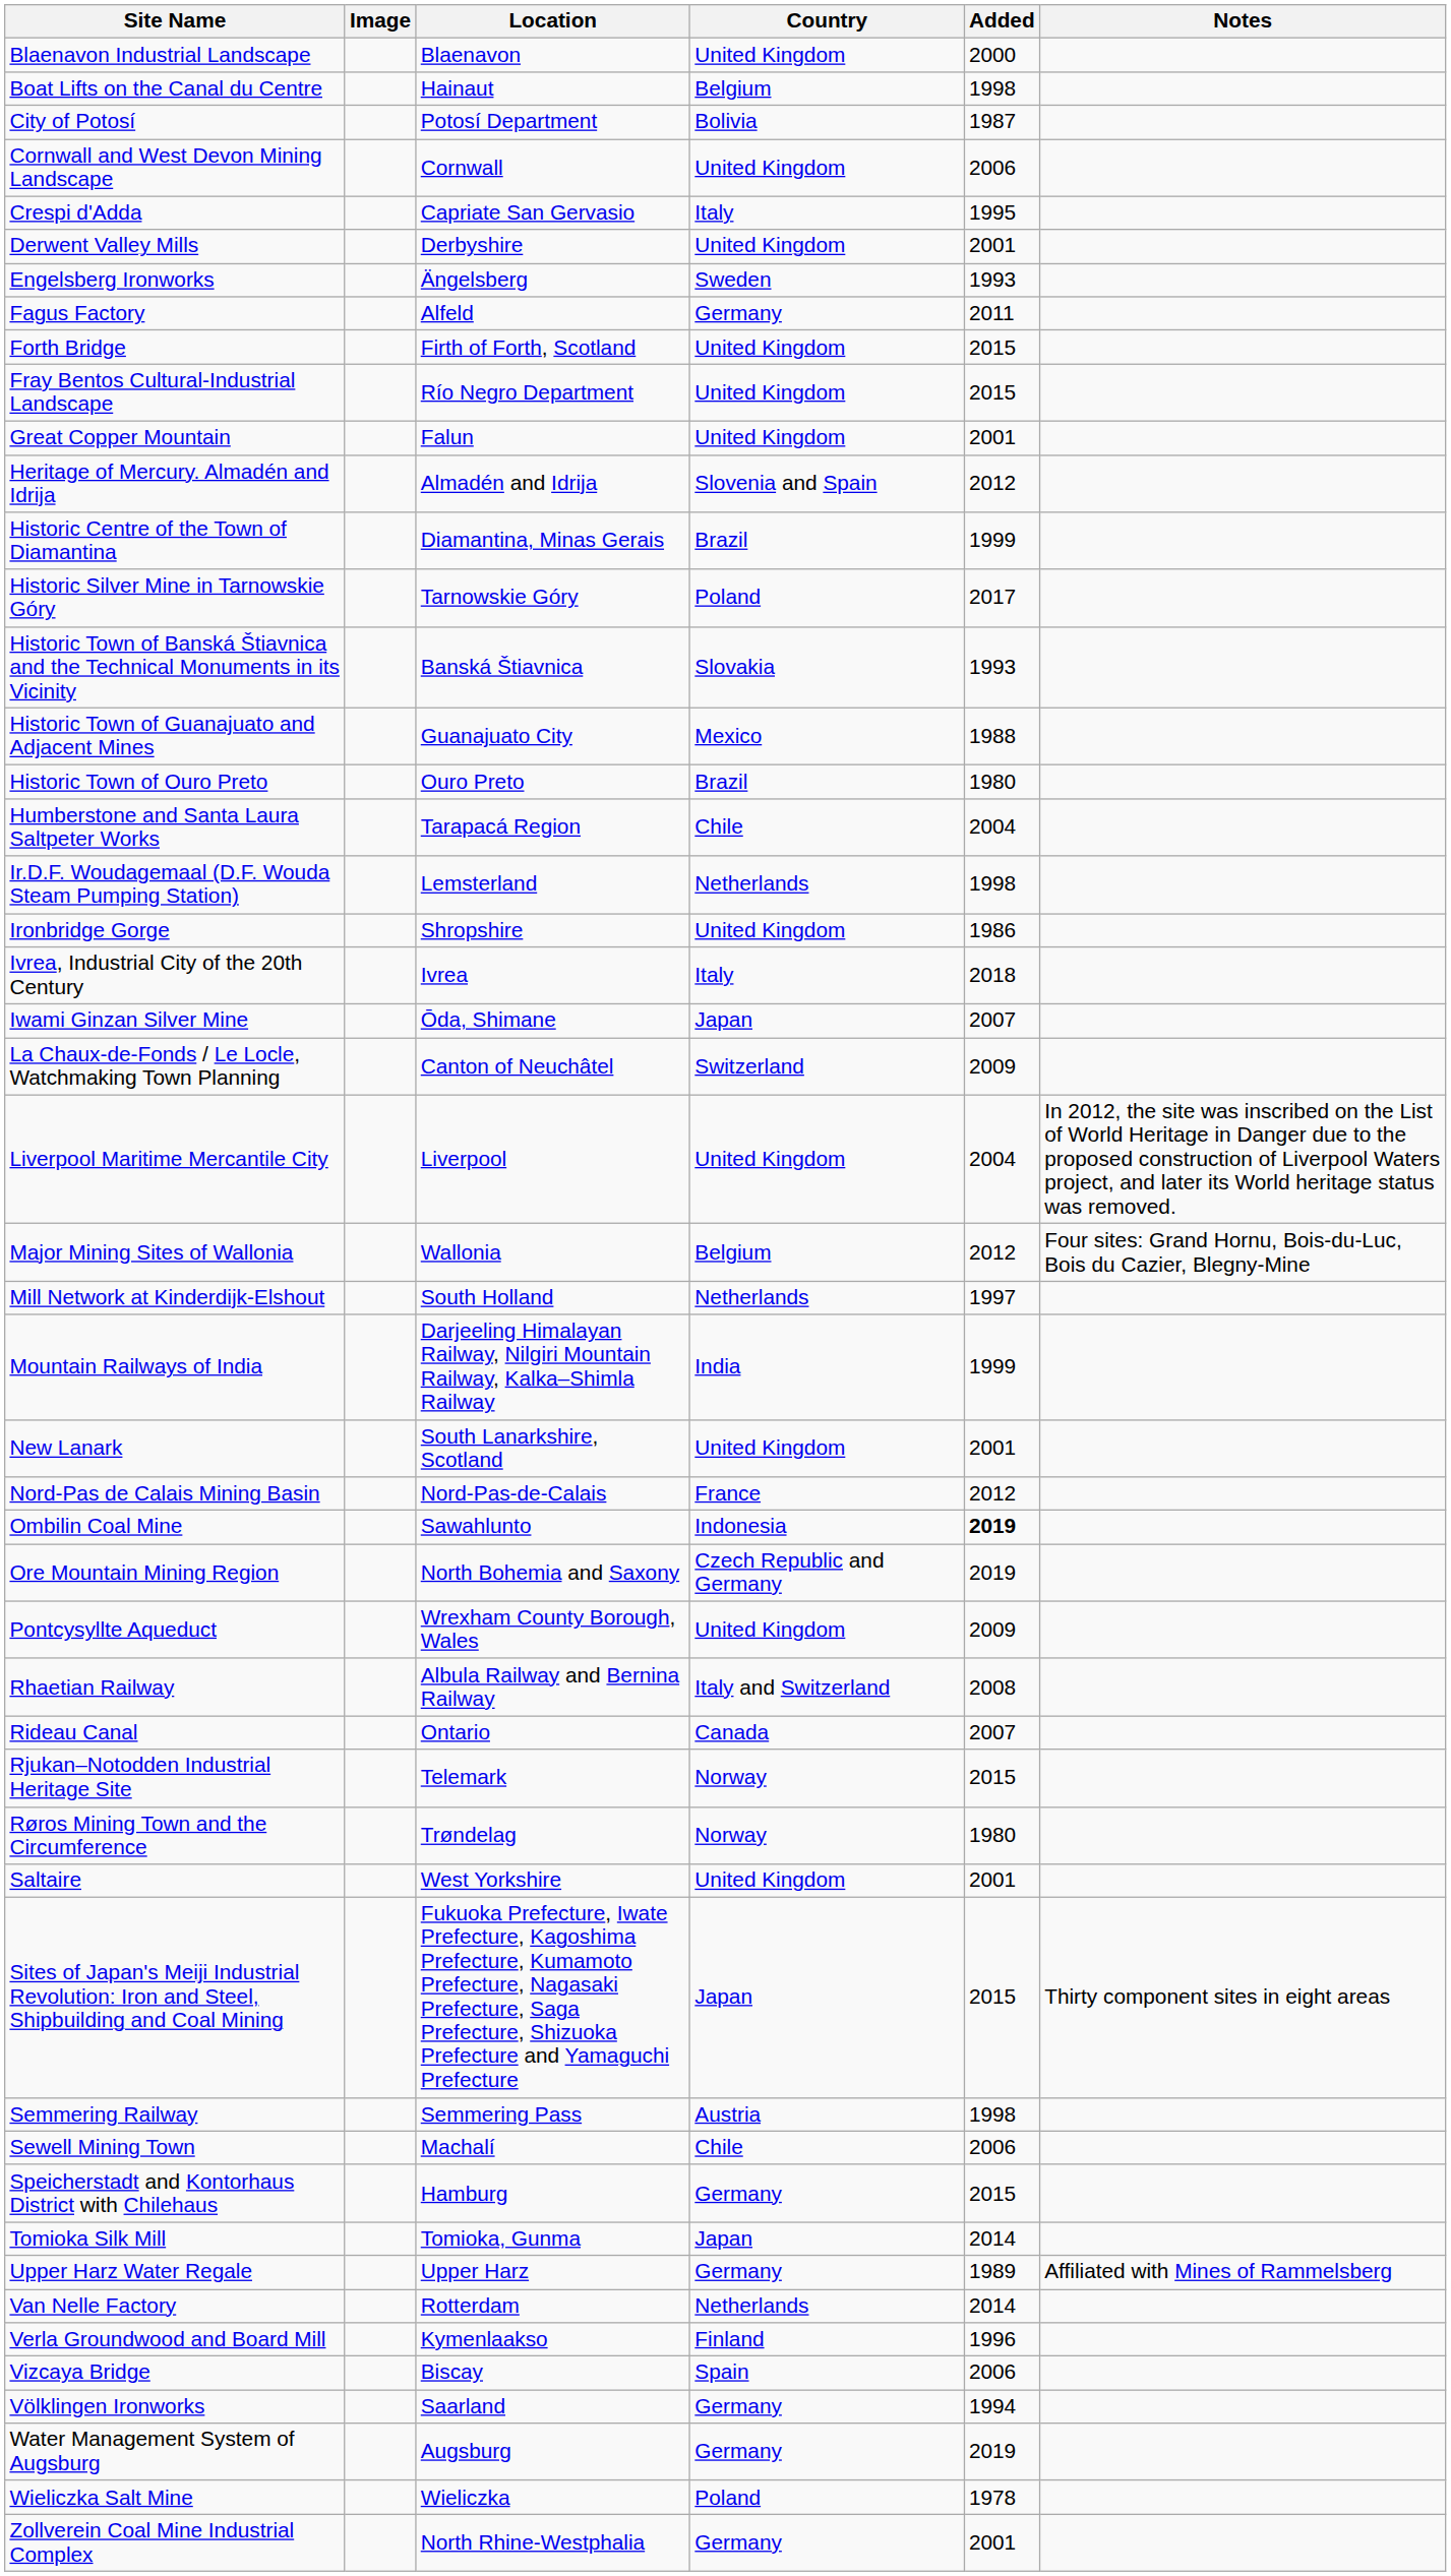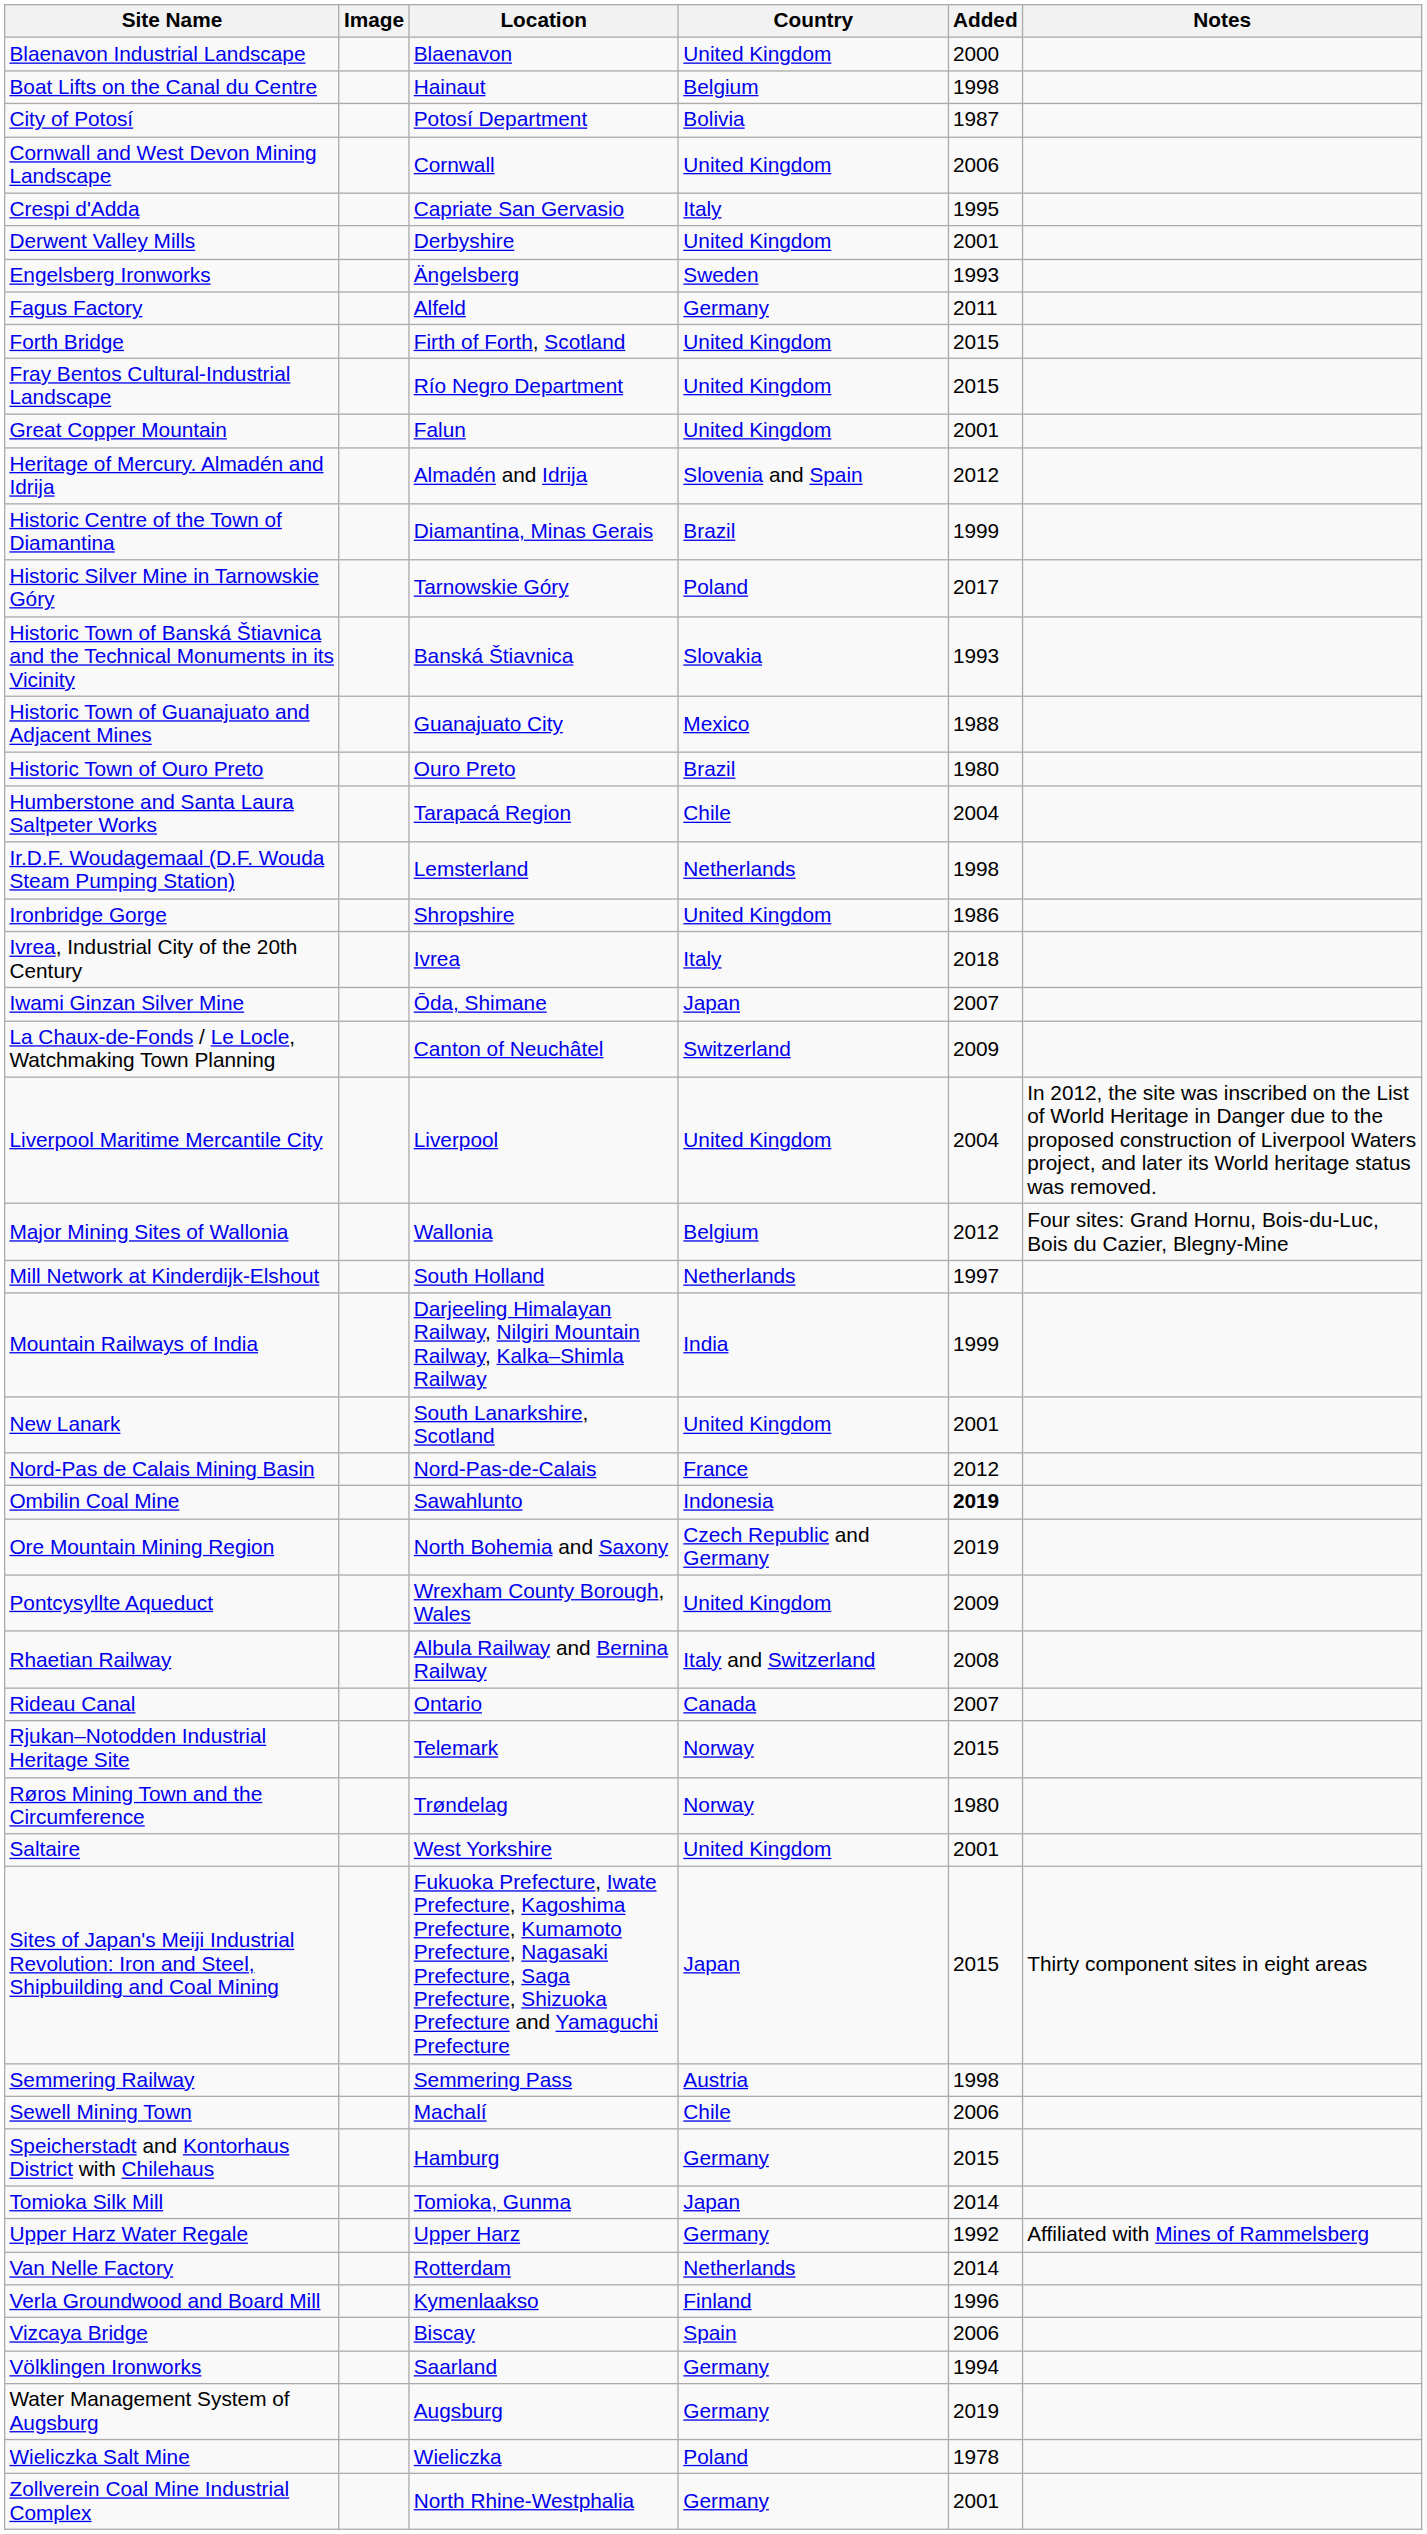Upper Harz Water Regale | Added: 1989 -> 1992
